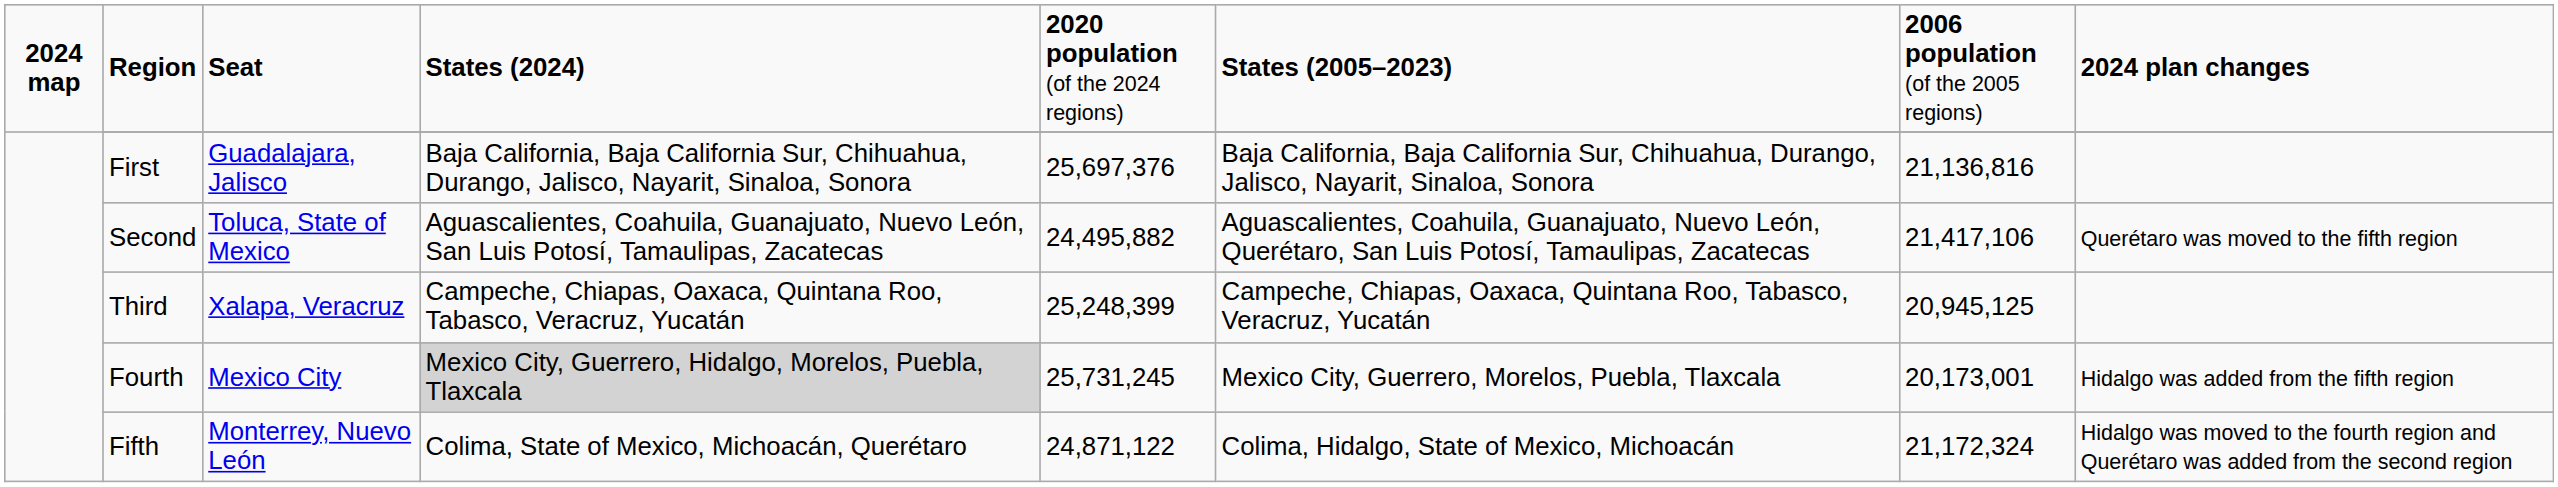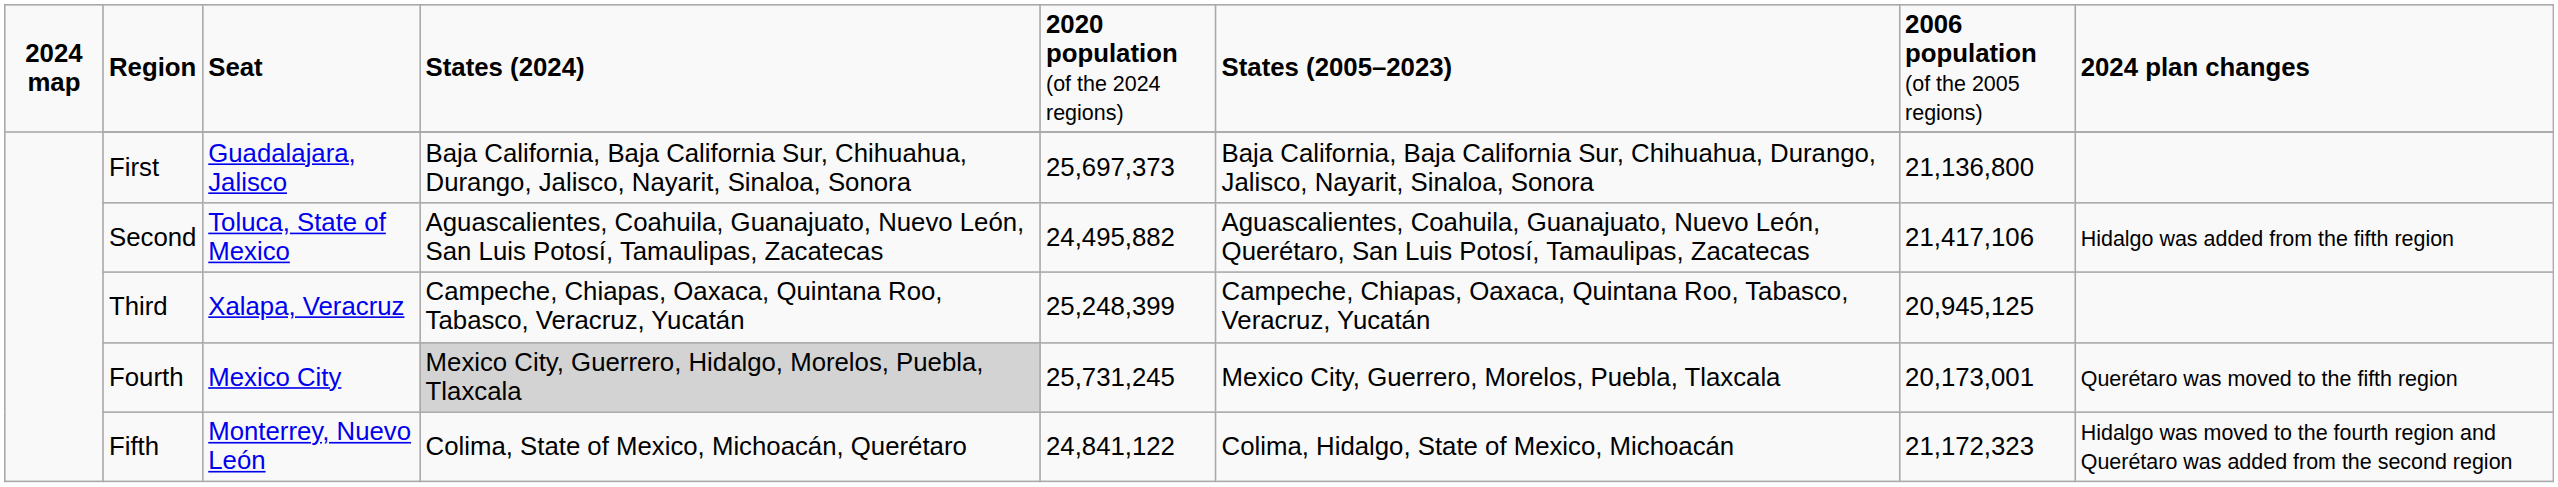First | column 5: 25,697,376 -> 25,697,373
First | column 7: 21,136,816 -> 21,136,800
Second | column 8: Querétaro was moved to the fifth region -> Hidalgo was added from the fifth region
Fourth | column 8: Hidalgo was added from the fifth region -> Querétaro was moved to the fifth region
Fifth | column 5: 24,871,122 -> 24,841,122
Fifth | column 7: 21,172,324 -> 21,172,323
